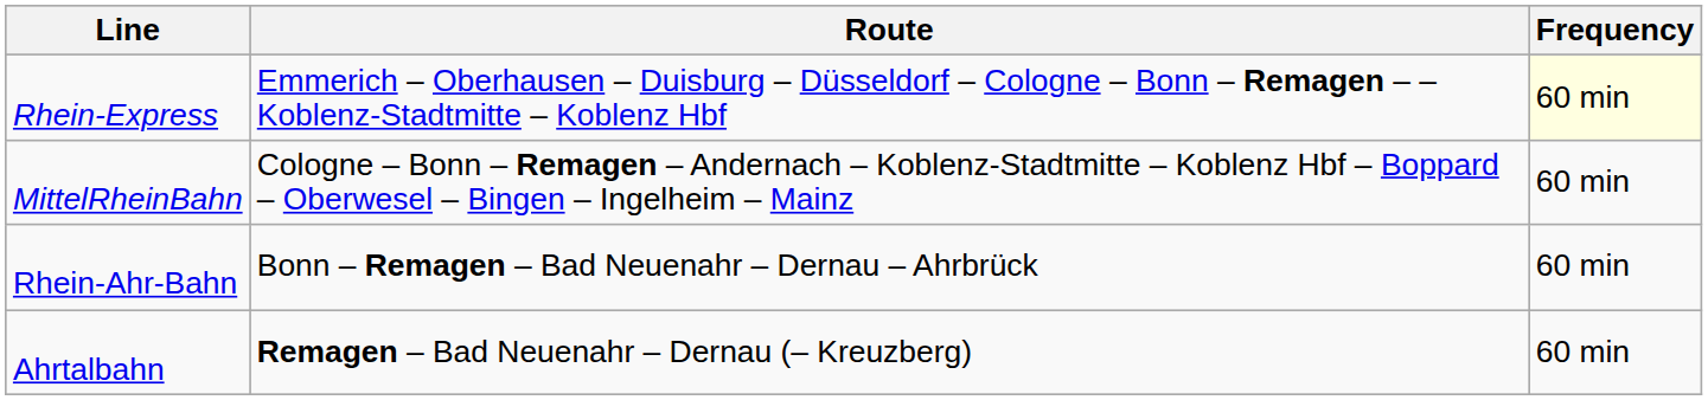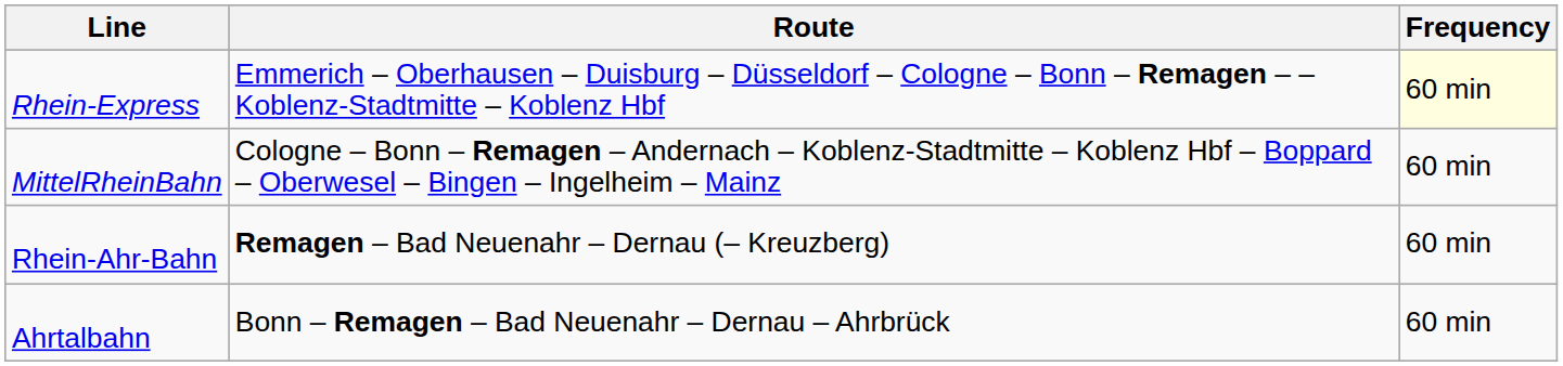Rhein-Ahr-Bahn | Route: Bonn – Remagen – Bad Neuenahr – Dernau – Ahrbrück -> Remagen – Bad Neuenahr – Dernau (– Kreuzberg)
Ahrtalbahn | Route: Remagen – Bad Neuenahr – Dernau (– Kreuzberg) -> Bonn – Remagen – Bad Neuenahr – Dernau – Ahrbrück
